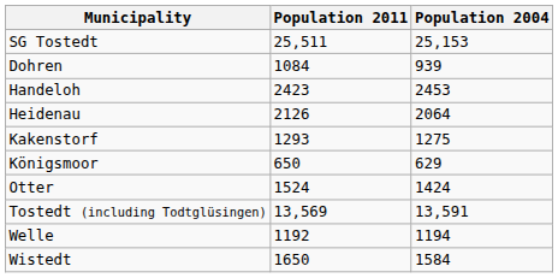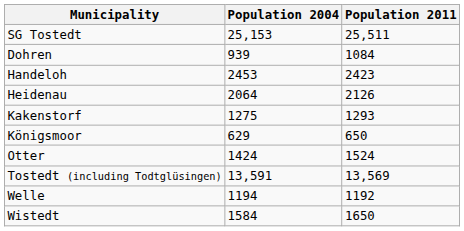columns swapped: Population 2004 <-> Population 2011
